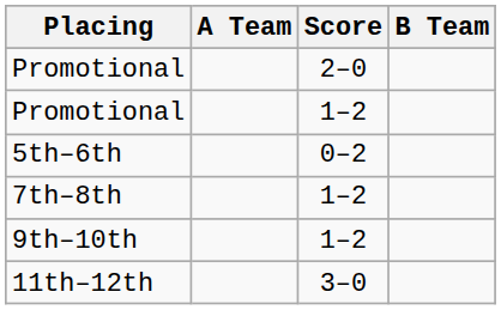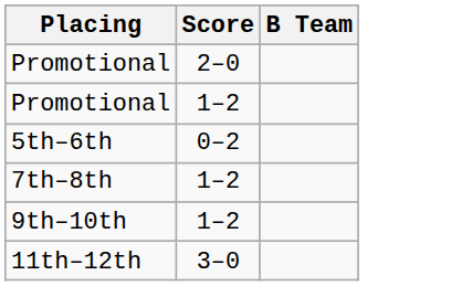- column: A Team
